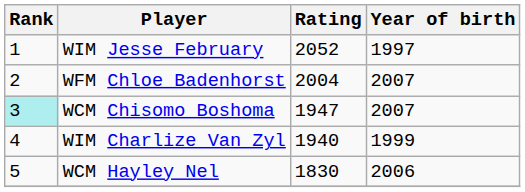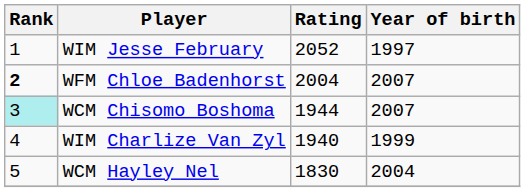WFM Chloe Badenhorst | Rank: normal -> bold
WCM Chisomo Boshoma | Rating: 1947 -> 1944
WCM Hayley Nel | Year of birth: 2006 -> 2004
